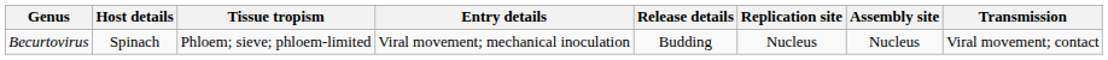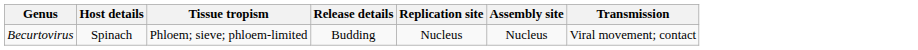- column: Entry details | Viral movement; mechanical inoculation
